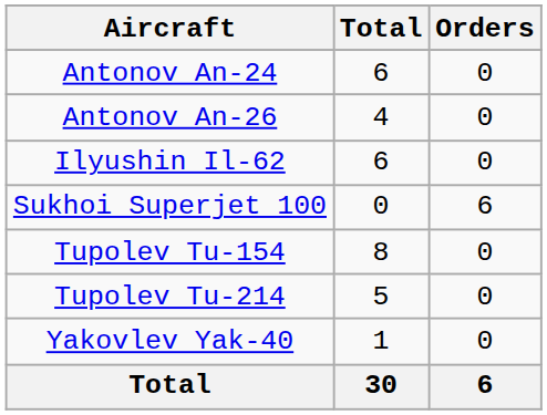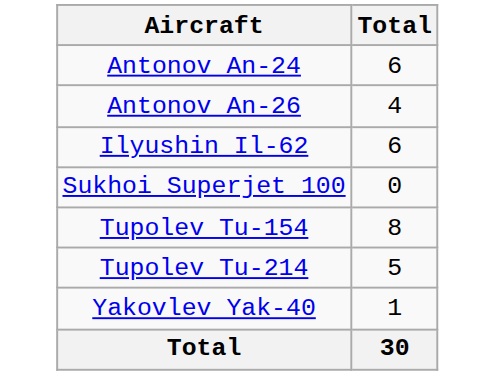- column: Orders | 0 | 0 | 0 | 6 | 0 | 0 | 0 | 6
